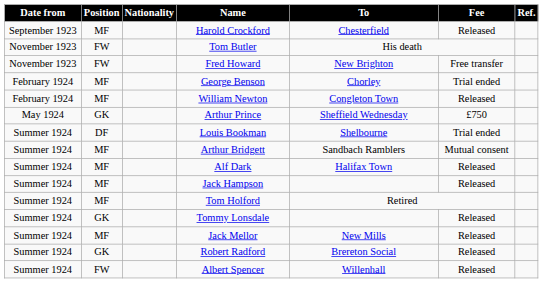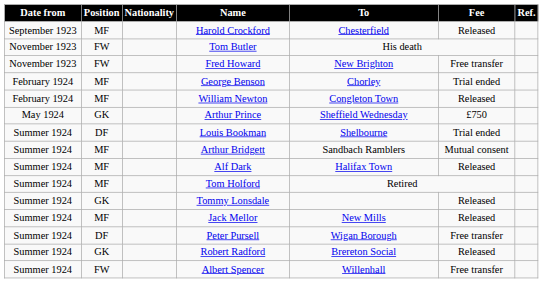- row: Summer 1924 | MF | Jack Hampson | Released
+ row: Summer 1924 | DF | Peter Pursell | Wigan Borough | Free transfer
Albert Spencer | Fee: Released -> Free transfer
